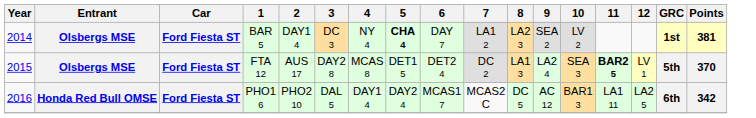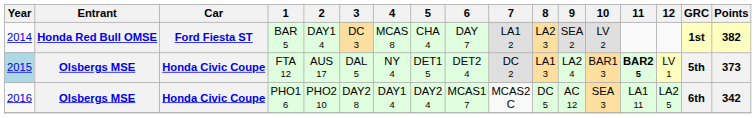BAR 5 | Entrant: Olsbergs MSE -> Honda Red Bull OMSE
BAR 5 | 4: NY 4 -> MCAS 8
BAR 5 | 5: bold -> normal
BAR 5 | Points: 381 -> 382
FTA 12 | Year: no background -> lightblue background
FTA 12 | Car: Ford Fiesta ST -> Honda Civic Coupe
FTA 12 | 3: DAY2 8 -> DAL 5
FTA 12 | 4: MCAS 8 -> NY 4
FTA 12 | 10: SEA 3 -> BAR1 3
FTA 12 | Points: 370 -> 373
PHO1 6 | Entrant: Honda Red Bull OMSE -> Olsbergs MSE
PHO1 6 | Car: Ford Fiesta ST -> Honda Civic Coupe
PHO1 6 | 3: DAL 5 -> DAY2 8
PHO1 6 | 10: BAR1 3 -> SEA 3
